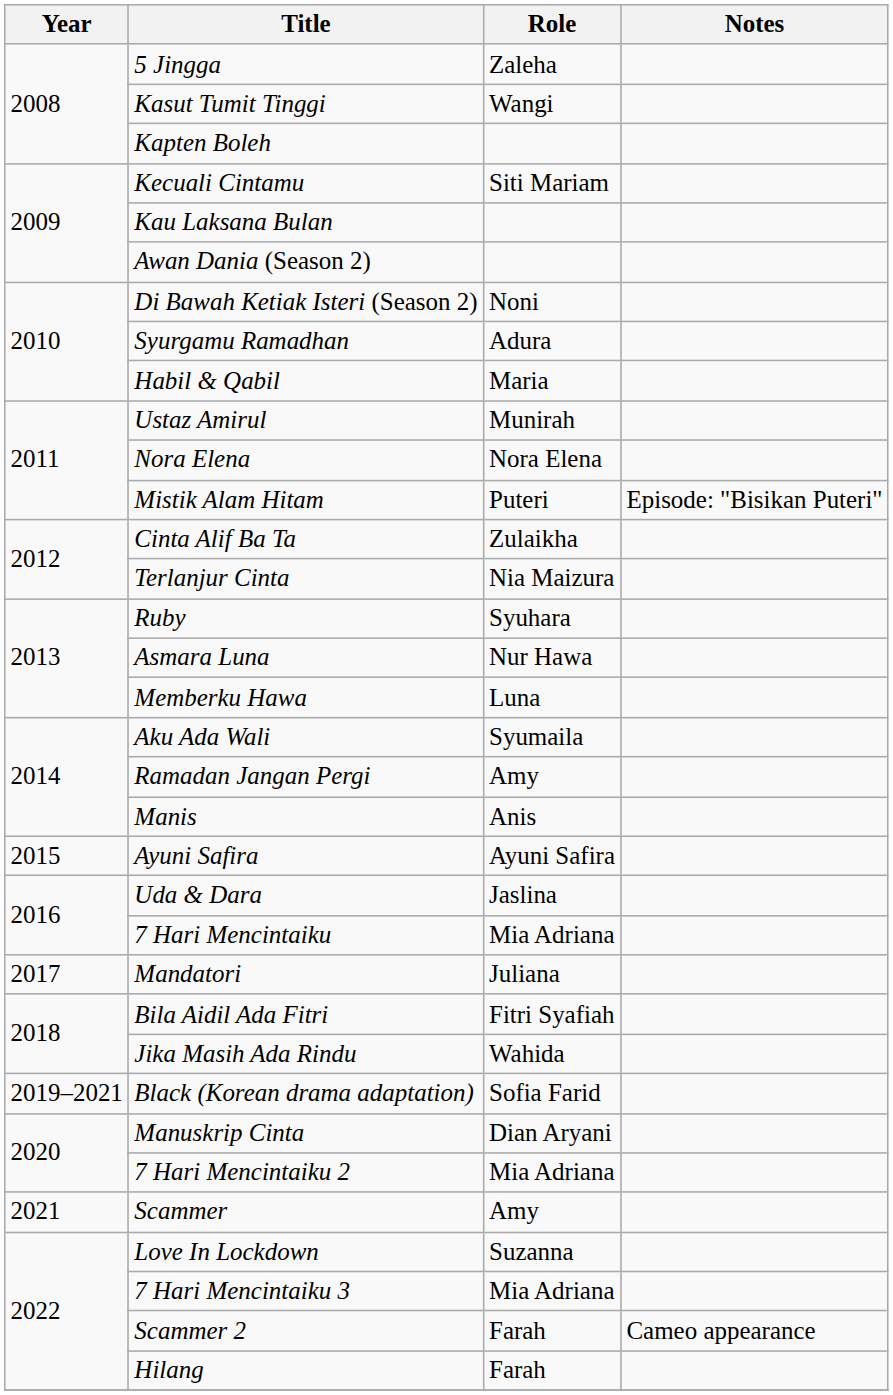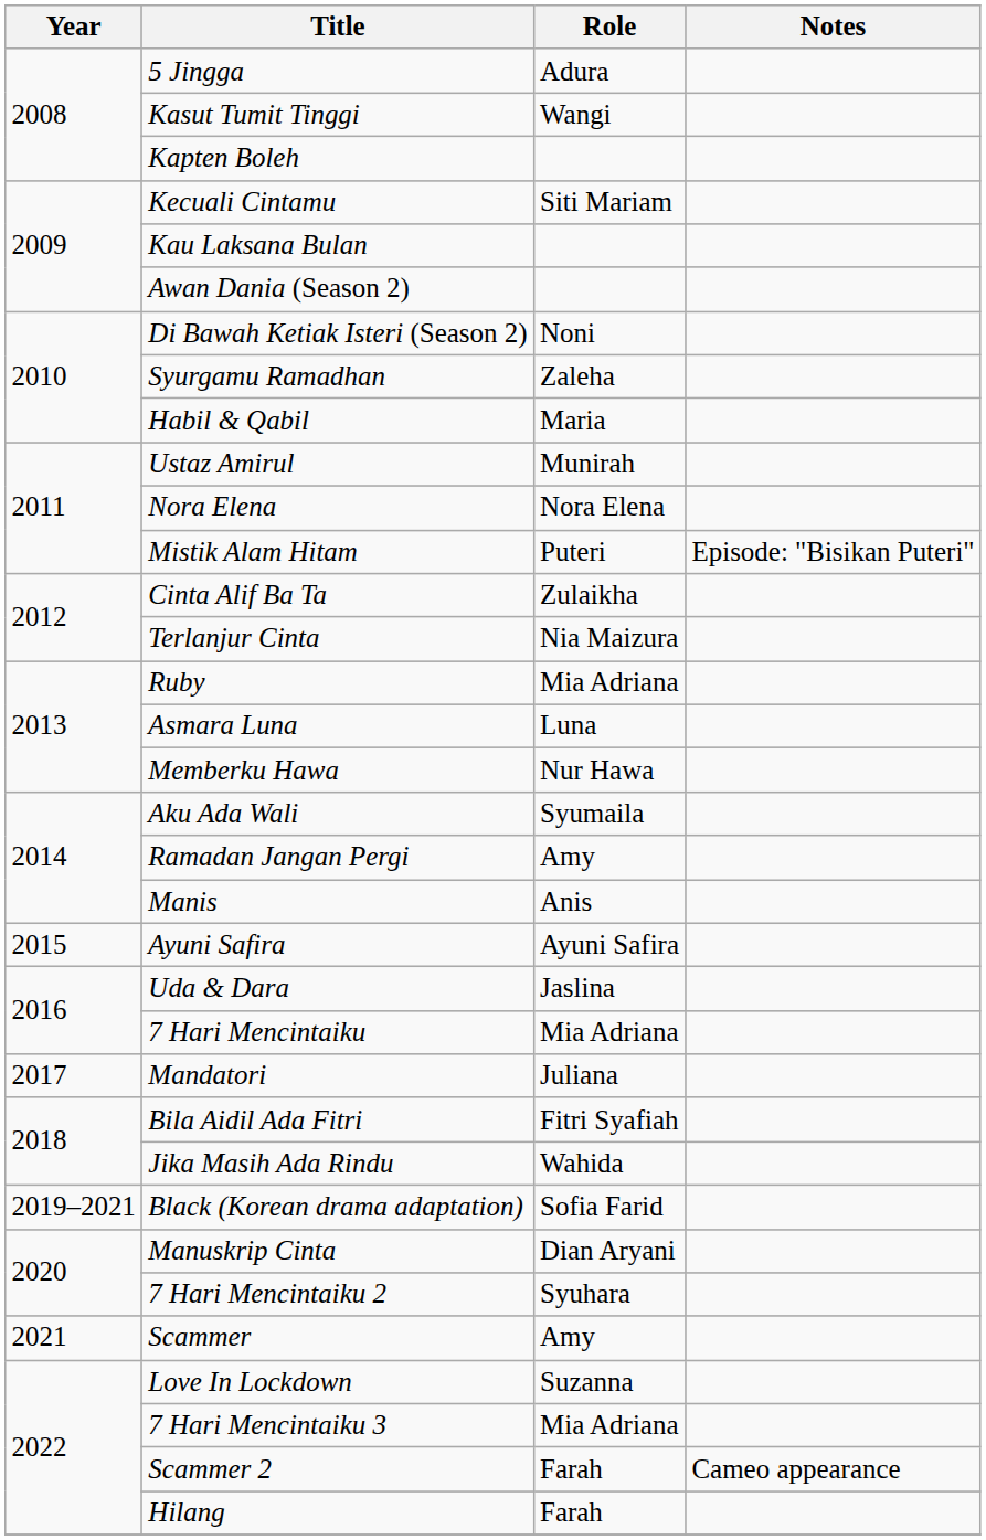5 Jingga | Role: Zaleha -> Adura
Syurgamu Ramadhan | Role: Adura -> Zaleha
Ruby | Role: Syuhara -> Mia Adriana
Asmara Luna | Role: Nur Hawa -> Luna
Memberku Hawa | Role: Luna -> Nur Hawa
7 Hari Mencintaiku 2 | Role: Mia Adriana -> Syuhara
